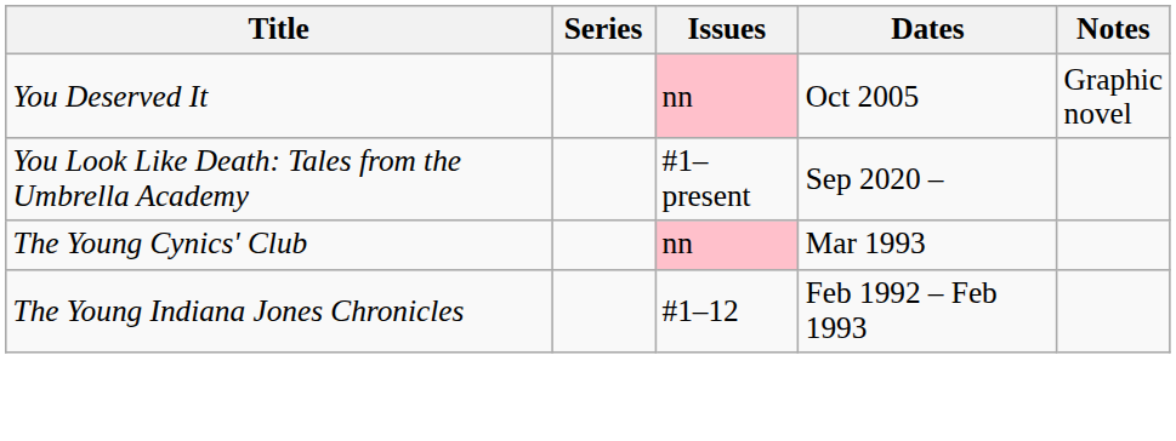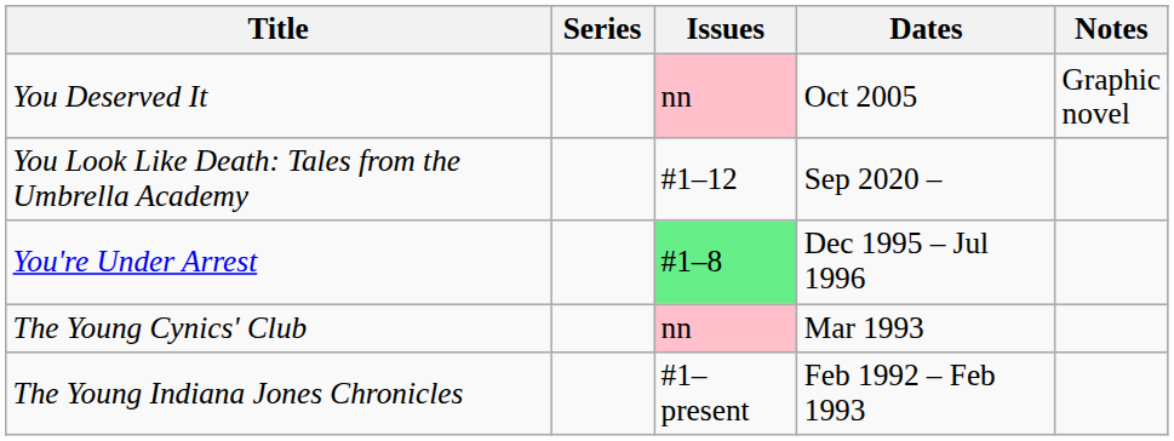You Look Like Death: Tales from the Umbrella Academy | Issues: #1–present -> #1–12
+ row: You're Under Arrest | #1–8 | Dec 1995 – Jul 1996
The Young Indiana Jones Chronicles | Issues: #1–12 -> #1–present
